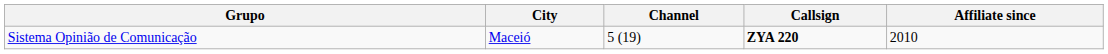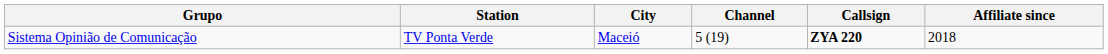+ column: Station | TV Ponta Verde
Sistema Opinião de Comunicação | Affiliate since: 2010 -> 2018
